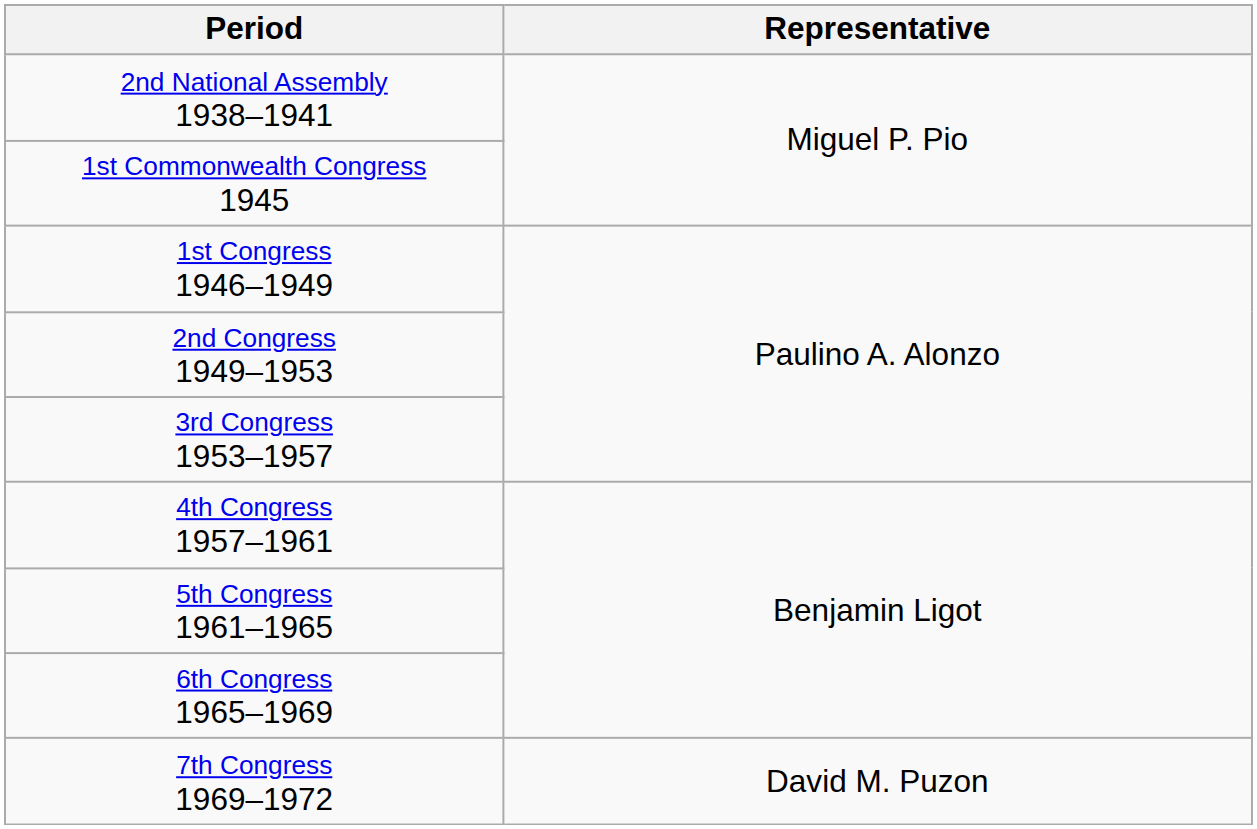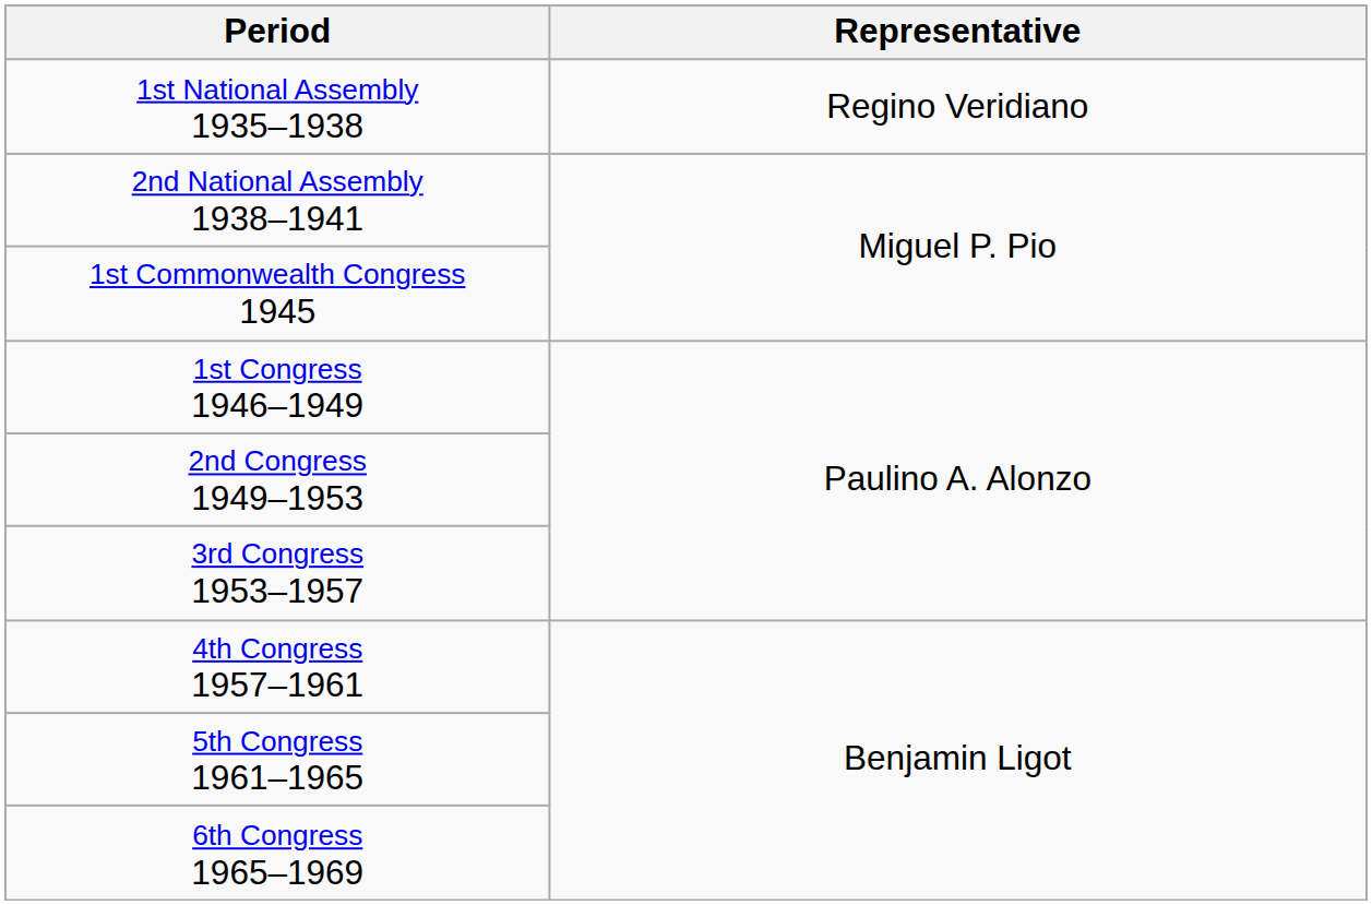+ row: 1st National Assembly 1935–1938 | Regino Veridiano
- row: 7th Congress 1969–1972 | David M. Puzon
